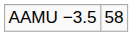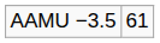AAMU −3.5 | column 2: 58 -> 61
